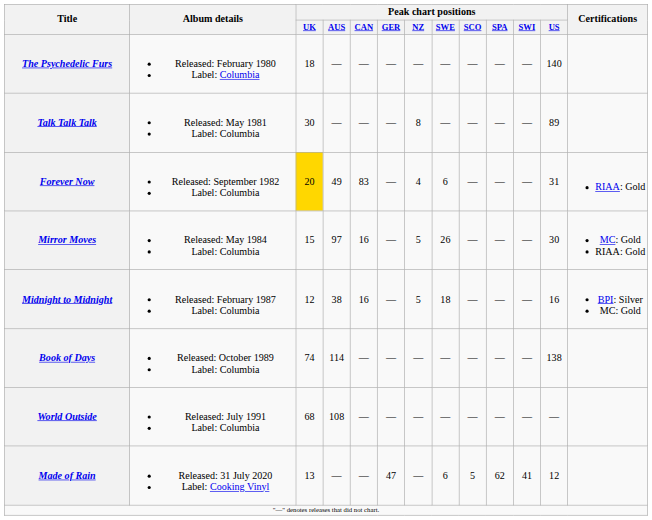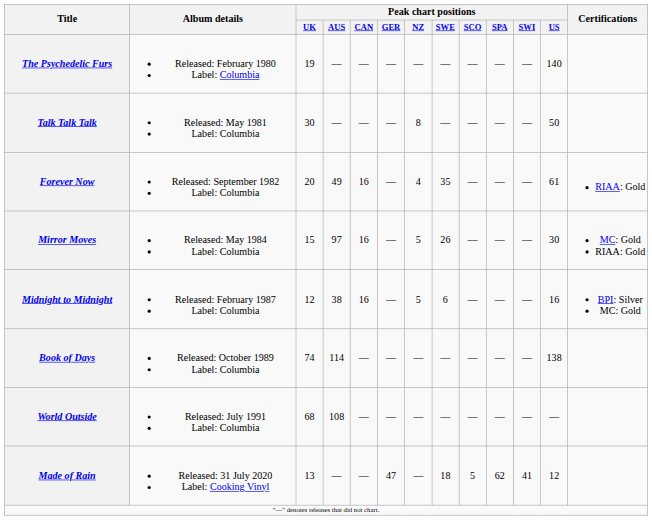The Psychedelic Furs | Peak chart positions / UK: 18 -> 19
Talk Talk Talk | Peak chart positions / US: 89 -> 50
Forever Now | Peak chart positions / UK: gold background -> no background
Forever Now | Peak chart positions / CAN: 83 -> 16
Forever Now | Peak chart positions / SWE: 6 -> 35
Forever Now | Peak chart positions / US: 31 -> 61
Midnight to Midnight | Peak chart positions / SWE: 18 -> 6
Made of Rain | Peak chart positions / SWE: 6 -> 18
